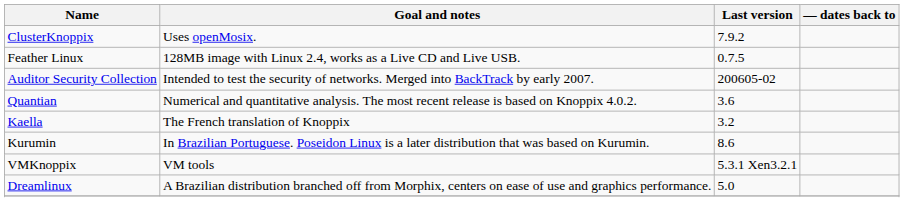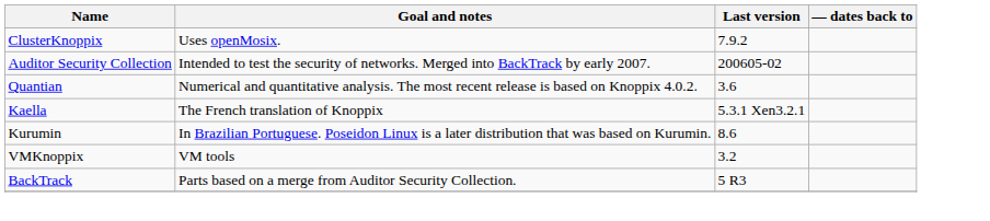- row: Feather Linux | 128MB image with Linux 2.4, works as a Live CD and Live USB. | 0.7.5
Kaella | Last version: 3.2 -> 5.3.1 Xen3.2.1
VMKnoppix | Last version: 5.3.1 Xen3.2.1 -> 3.2
- row: Dreamlinux | A Brazilian distribution branched off from Morphix, centers on ease of use and graphics performance. | 5.0
+ row: BackTrack | Parts based on a merge from Auditor Security Collection. | 5 R3
